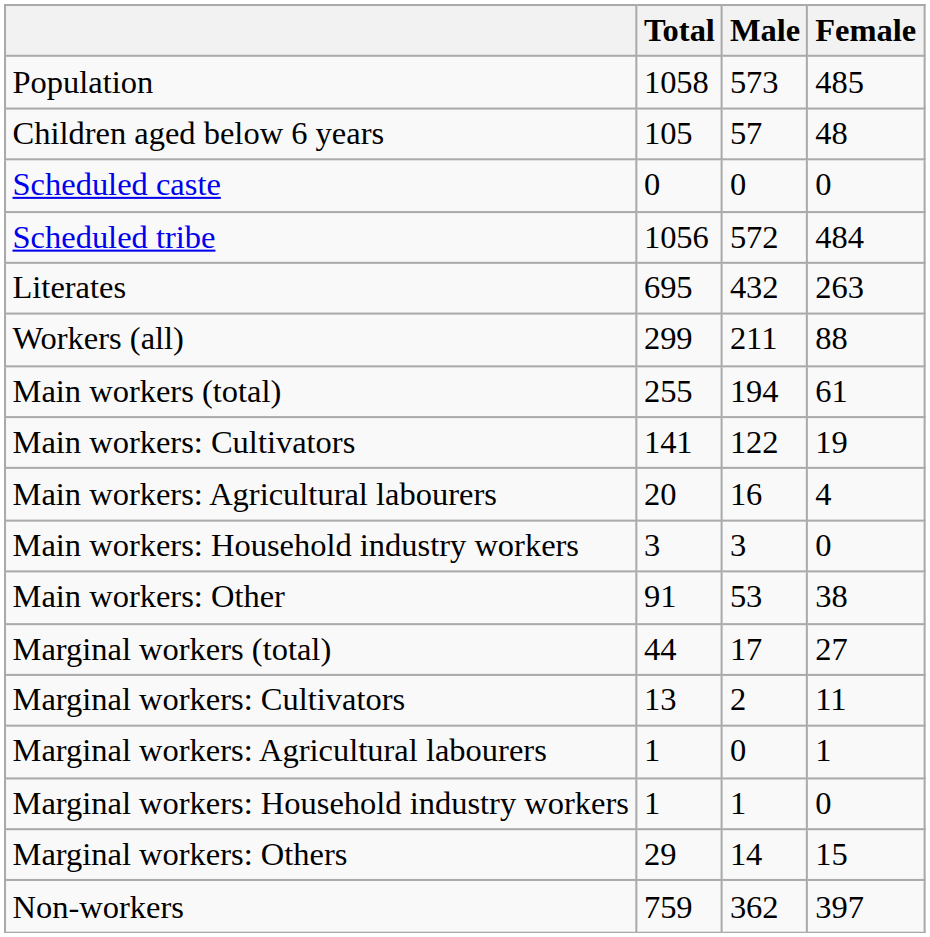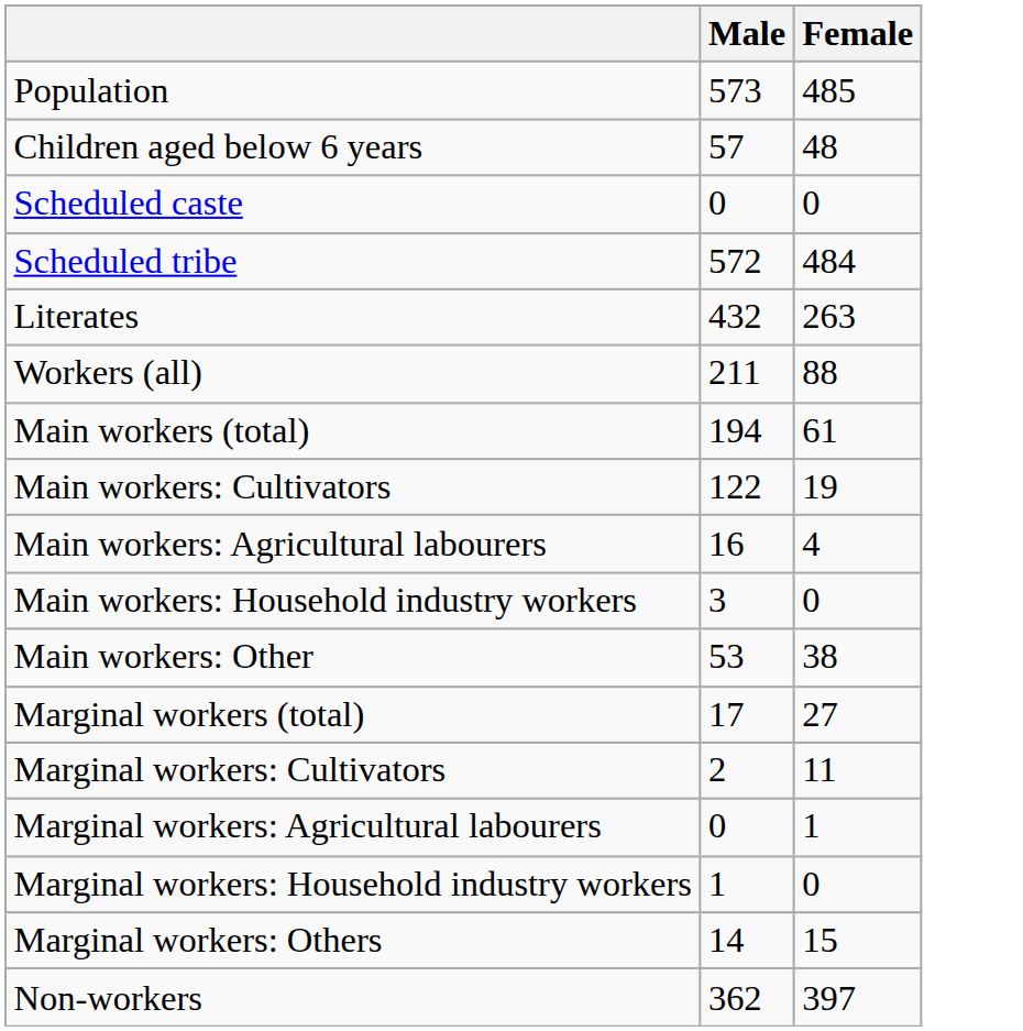- column: Total | 1058 | 105 | 0 | 1056 | 695 | 299 | 255 | 141 | 20 | 3 | 91 | 44 | 13 | 1 | 1 | 29 | 759
